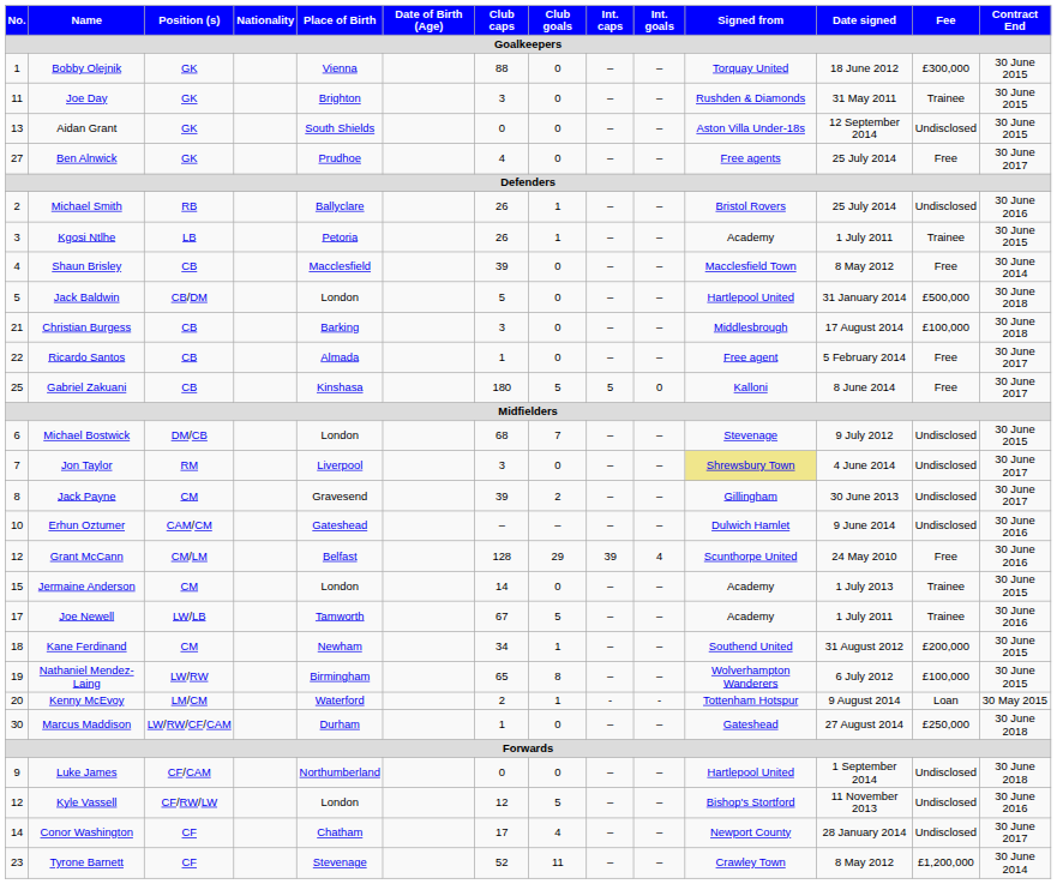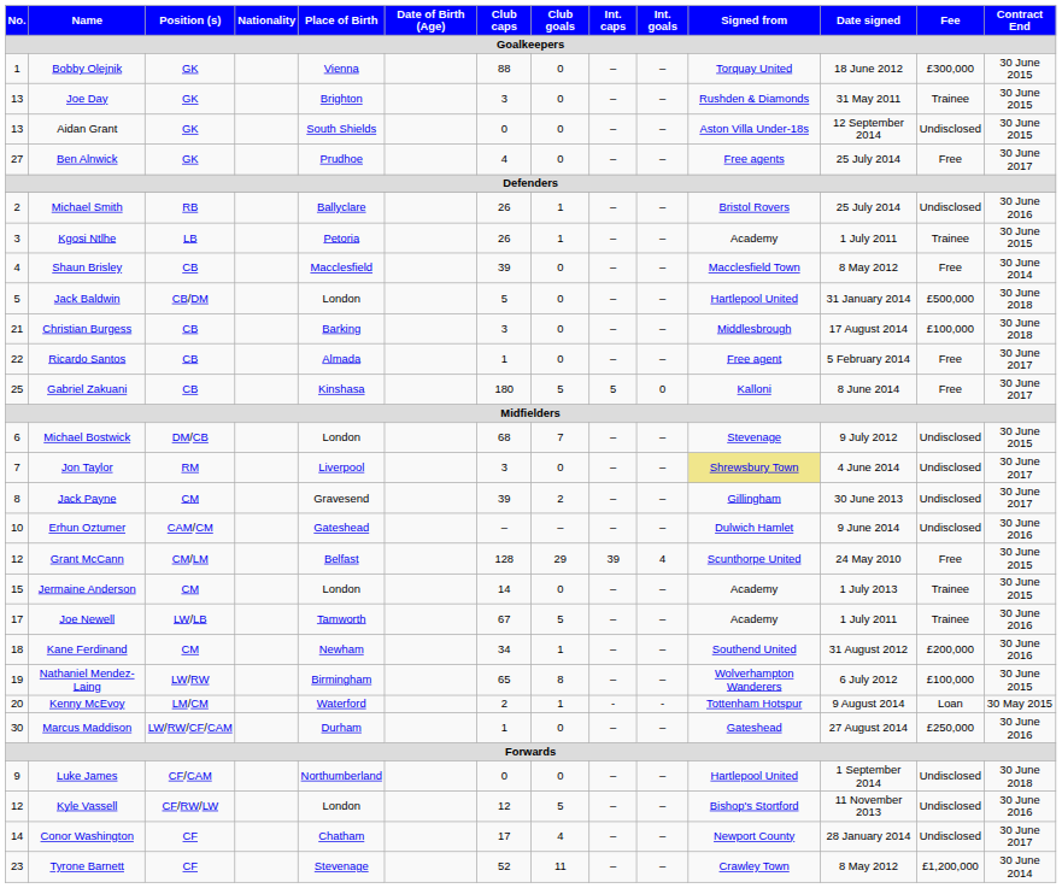Joe Day | No.: 11 -> 13
Grant McCann | Contract End: 30 June 2016 -> 30 June 2015
Kane Ferdinand | Contract End: 30 June 2015 -> 30 June 2016
Marcus Maddison | Contract End: 30 June 2018 -> 30 June 2016
